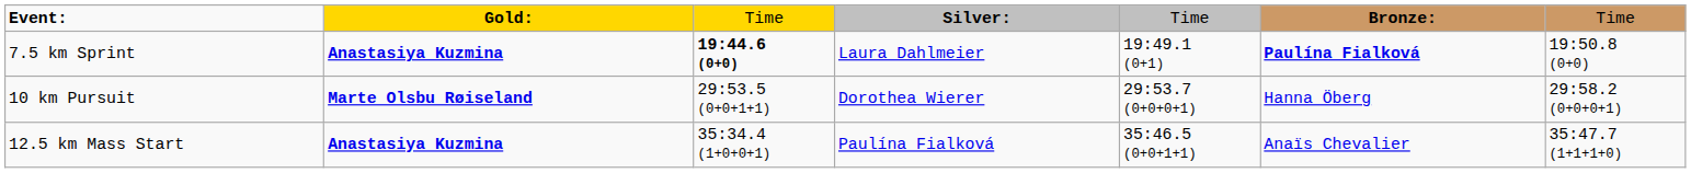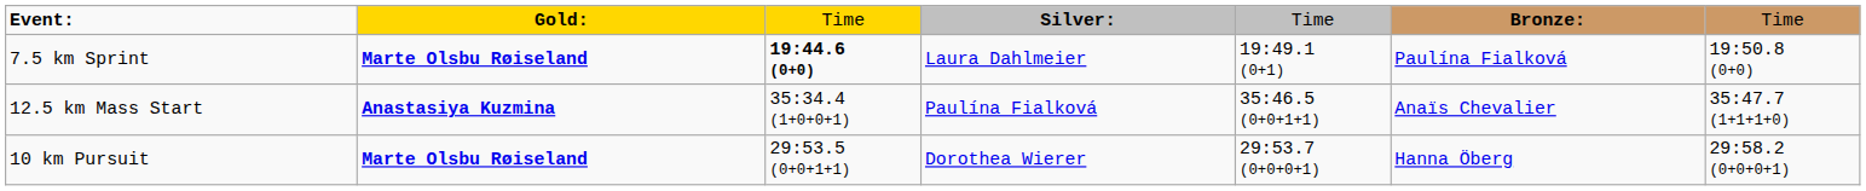7.5 km Sprint | column 2: Anastasiya Kuzmina -> Marte Olsbu Røiseland
7.5 km Sprint | column 6: bold -> normal
rows swapped: 10 km Pursuit <-> 12.5 km Mass Start
